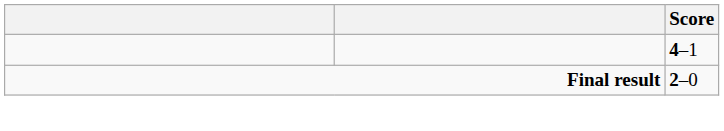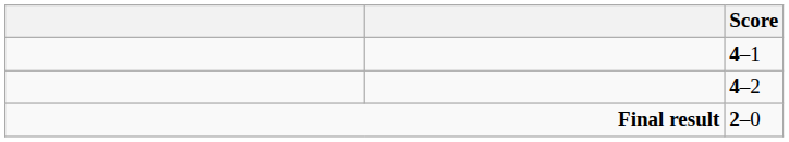+ row: 4–2
